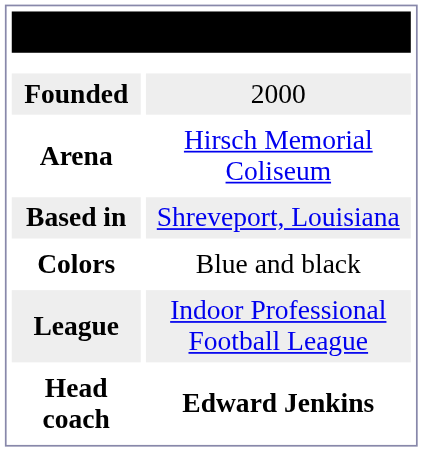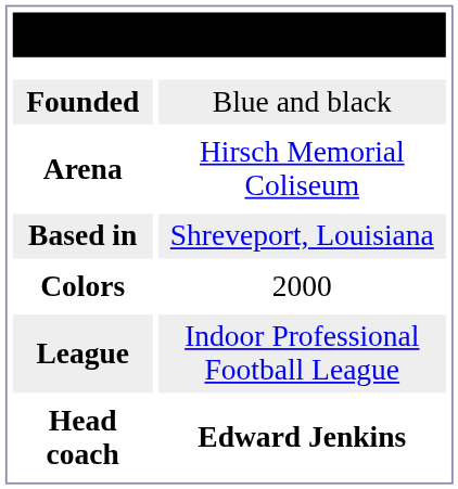Founded | column 2: 2000 -> Blue and black
Colors | column 2: Blue and black -> 2000
